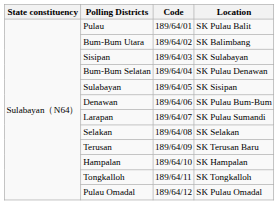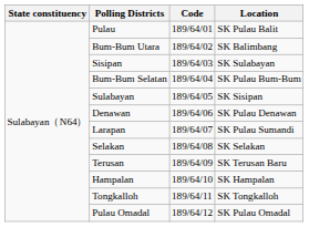Bum-Bum Selatan | Location: SK Pulau Denawan -> SK Pulau Bum-Bum
Denawan | Location: SK Pulau Bum-Bum -> SK Pulau Denawan
